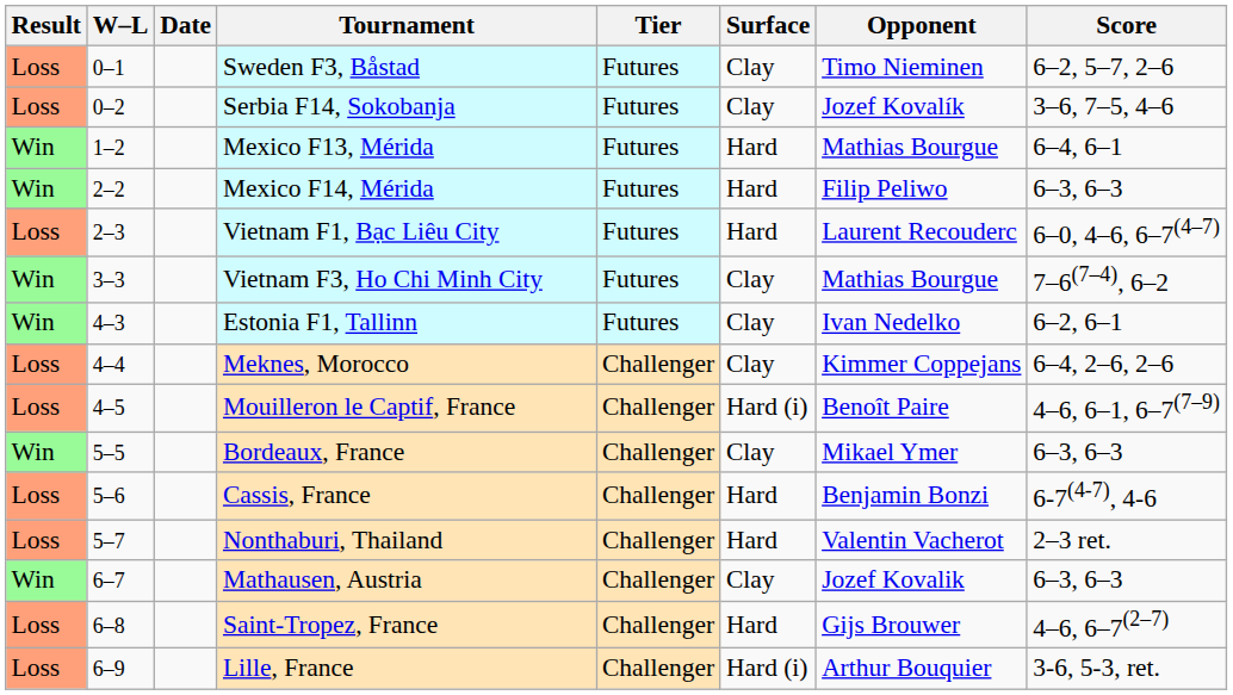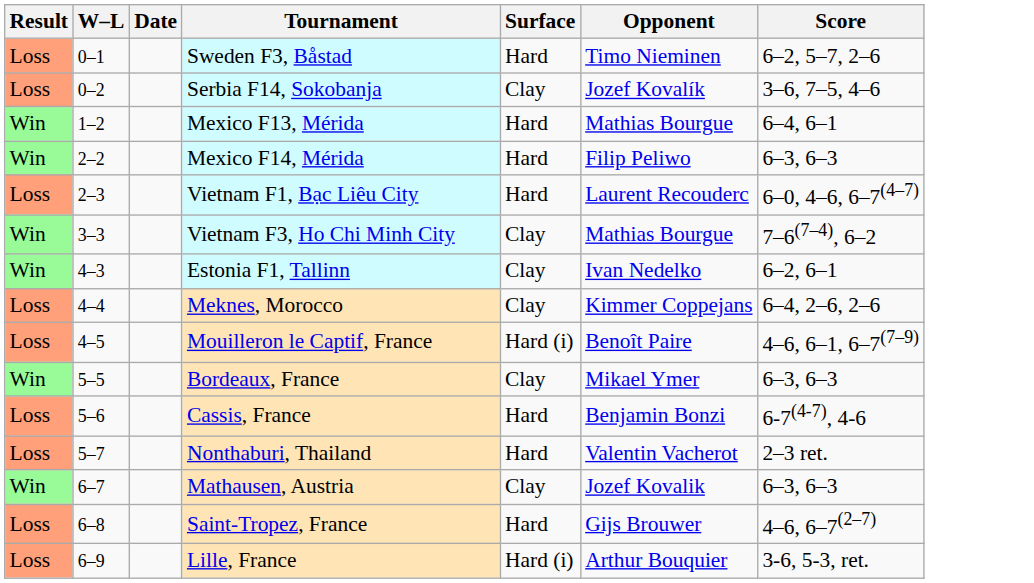- column: Tier | Futures | Futures | Futures | Futures | Futures | Futures | Futures | Challenger | Challenger | Challenger | Challenger | Challenger | Challenger | Challenger | Challenger
Sweden F3, Båstad | Surface: Clay -> Hard
